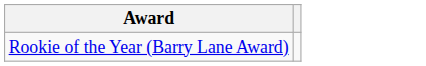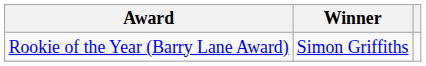+ column: Winner | Simon Griffiths
